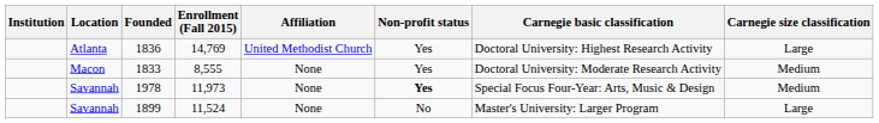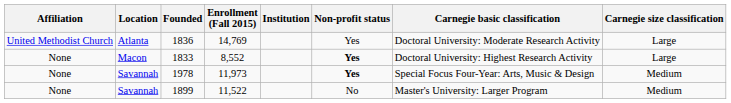columns swapped: Institution <-> Affiliation
1836 | Carnegie basic classification: Doctoral University: Highest Research Activity -> Doctoral University: Moderate Research Activity
1833 | Enrollment (Fall 2015): 8,555 -> 8,552
1833 | Non-profit status: normal -> bold
1833 | Carnegie basic classification: Doctoral University: Moderate Research Activity -> Doctoral University: Highest Research Activity
1833 | Carnegie size classification: Medium -> Large
1899 | Enrollment (Fall 2015): 11,524 -> 11,522
1899 | Carnegie size classification: Large -> Medium
